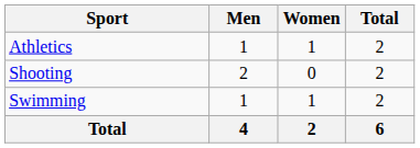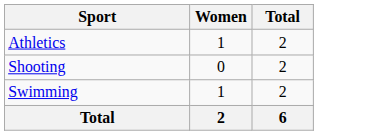- column: Men | 1 | 2 | 1 | 4
